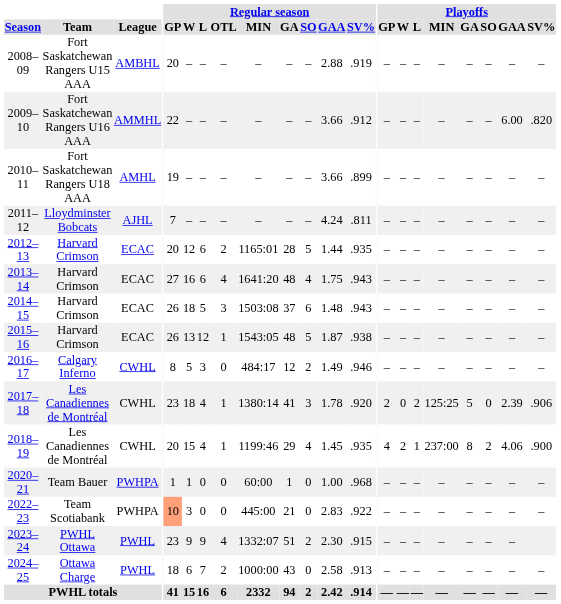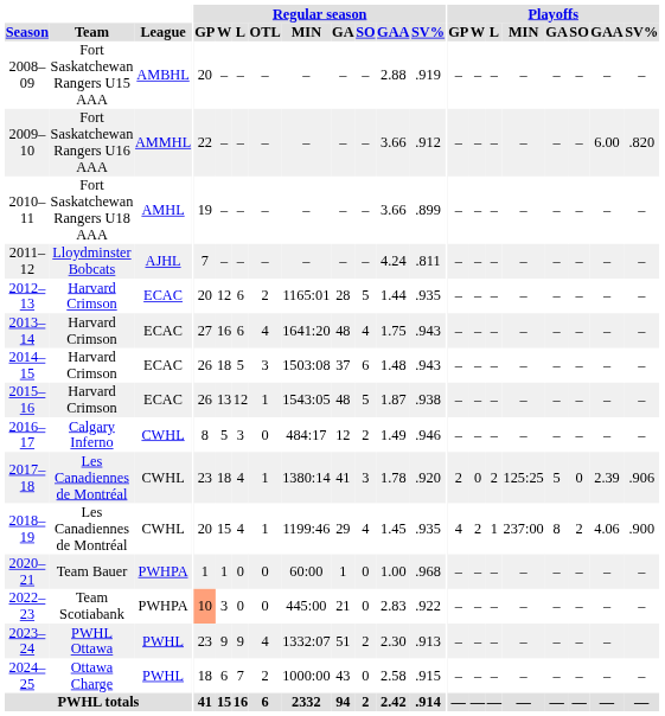2023–24 | Regular season / SV%: .915 -> .913
2024–25 | Regular season / SV%: .913 -> .915
